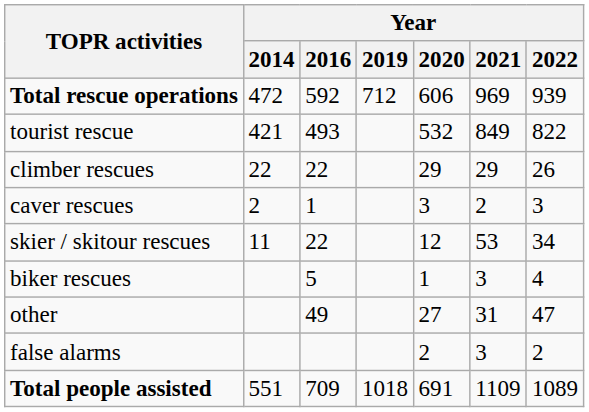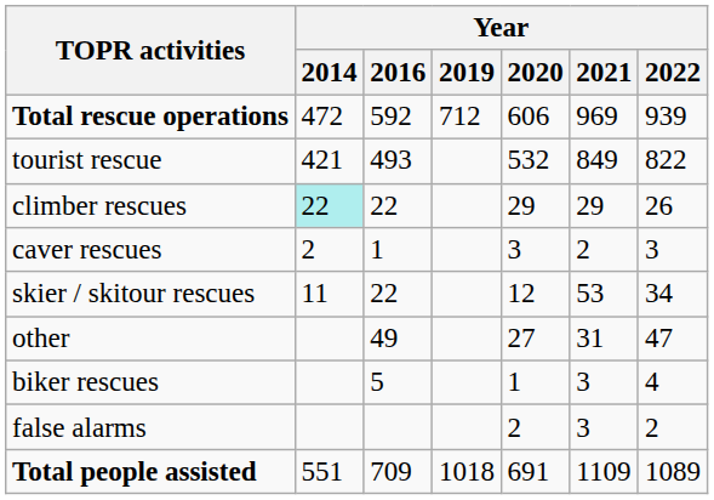climber rescues | Year / 2014: no background -> paleturquoise background
rows swapped: biker rescues <-> other
